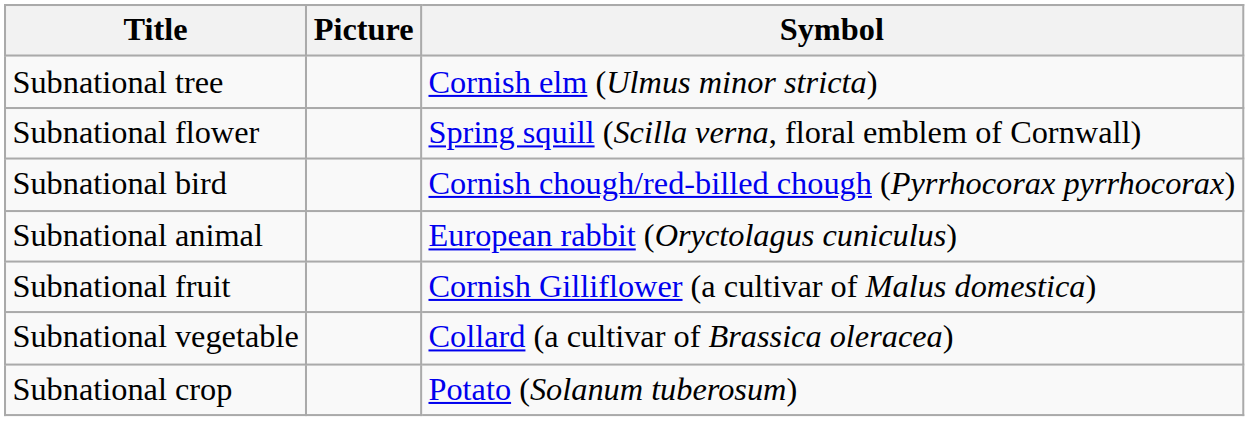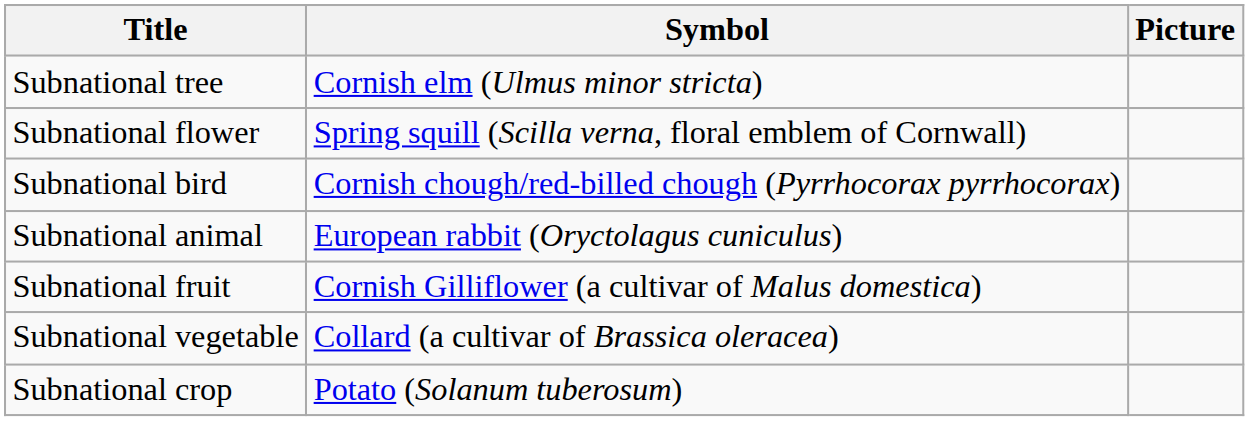columns swapped: Symbol <-> Picture
